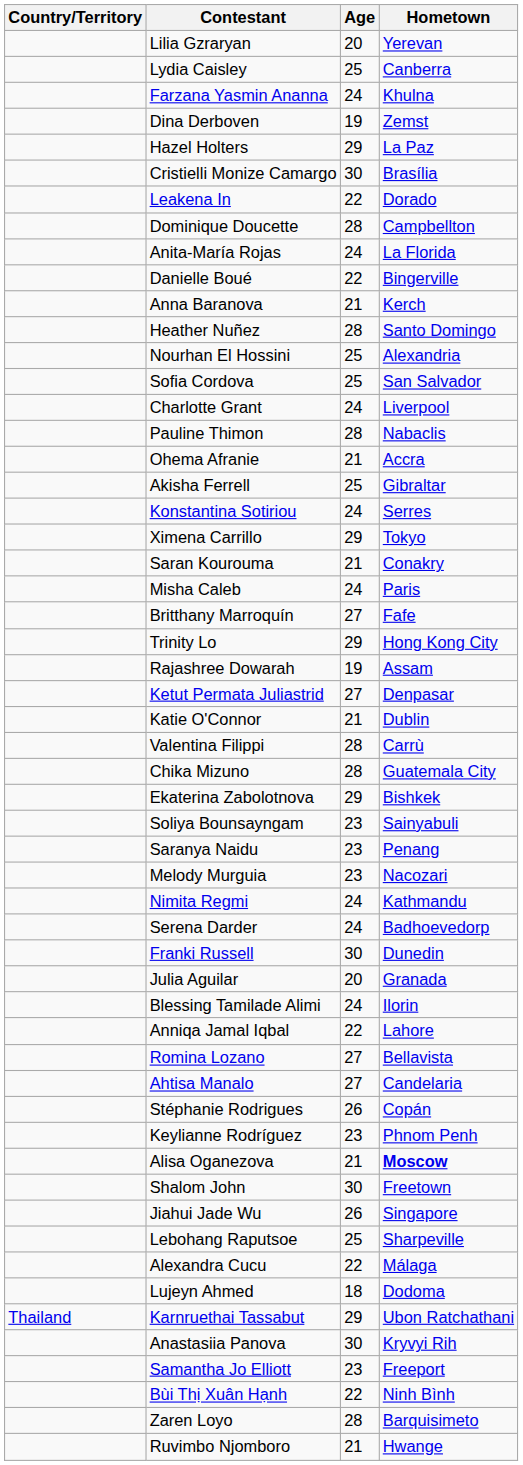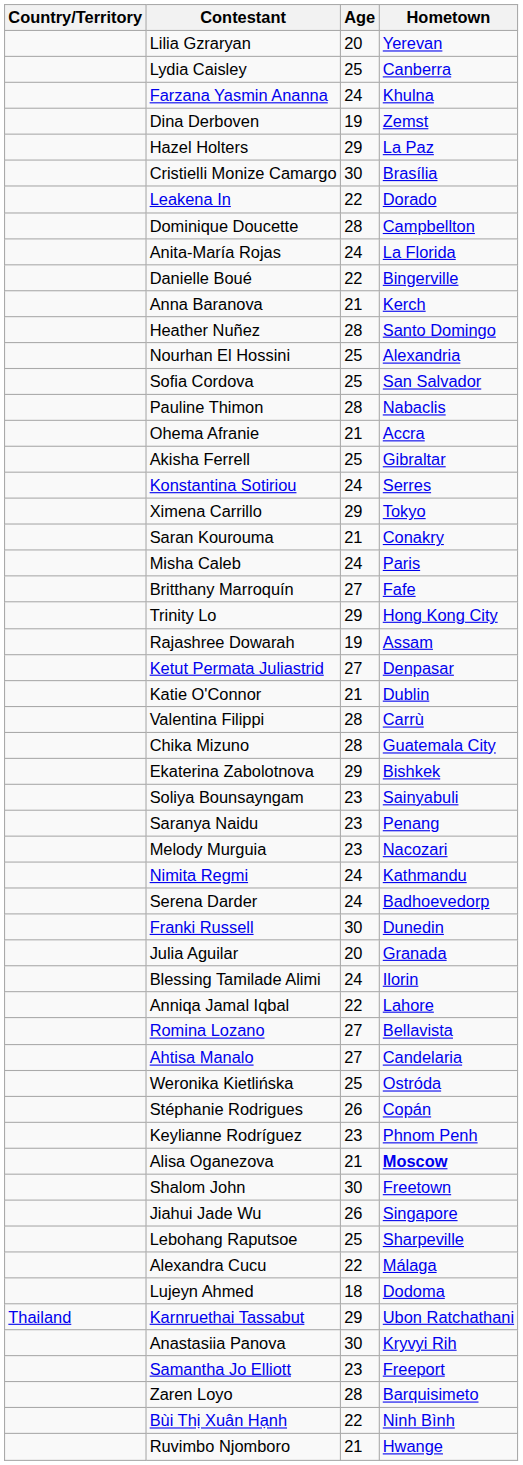- row: Charlotte Grant | 24 | Liverpool
+ row: Weronika Kietlińska | 25 | Ostróda
rows swapped: Zaren Loyo <-> Bùi Thị Xuân Hạnh
